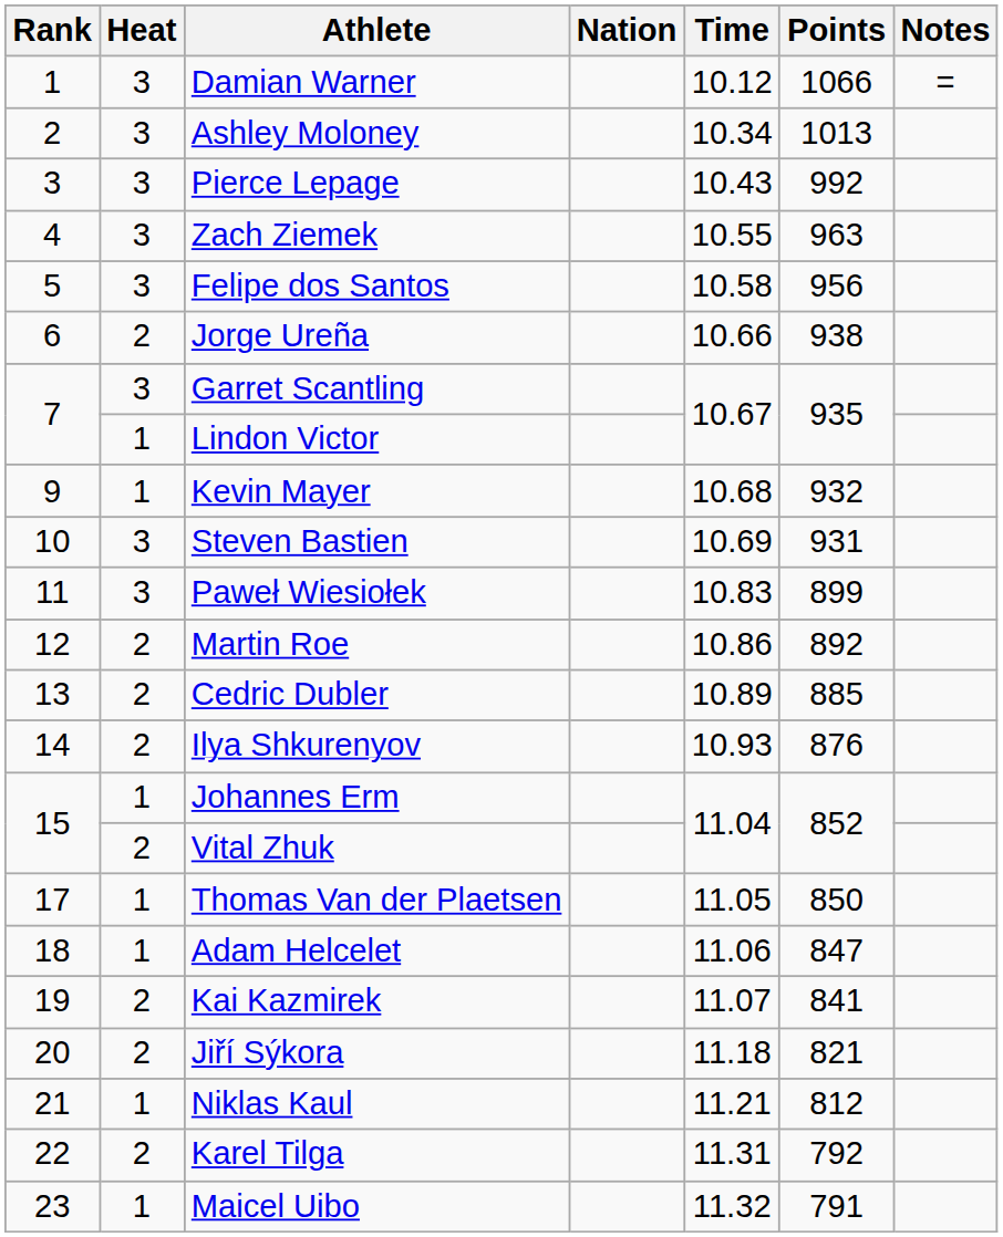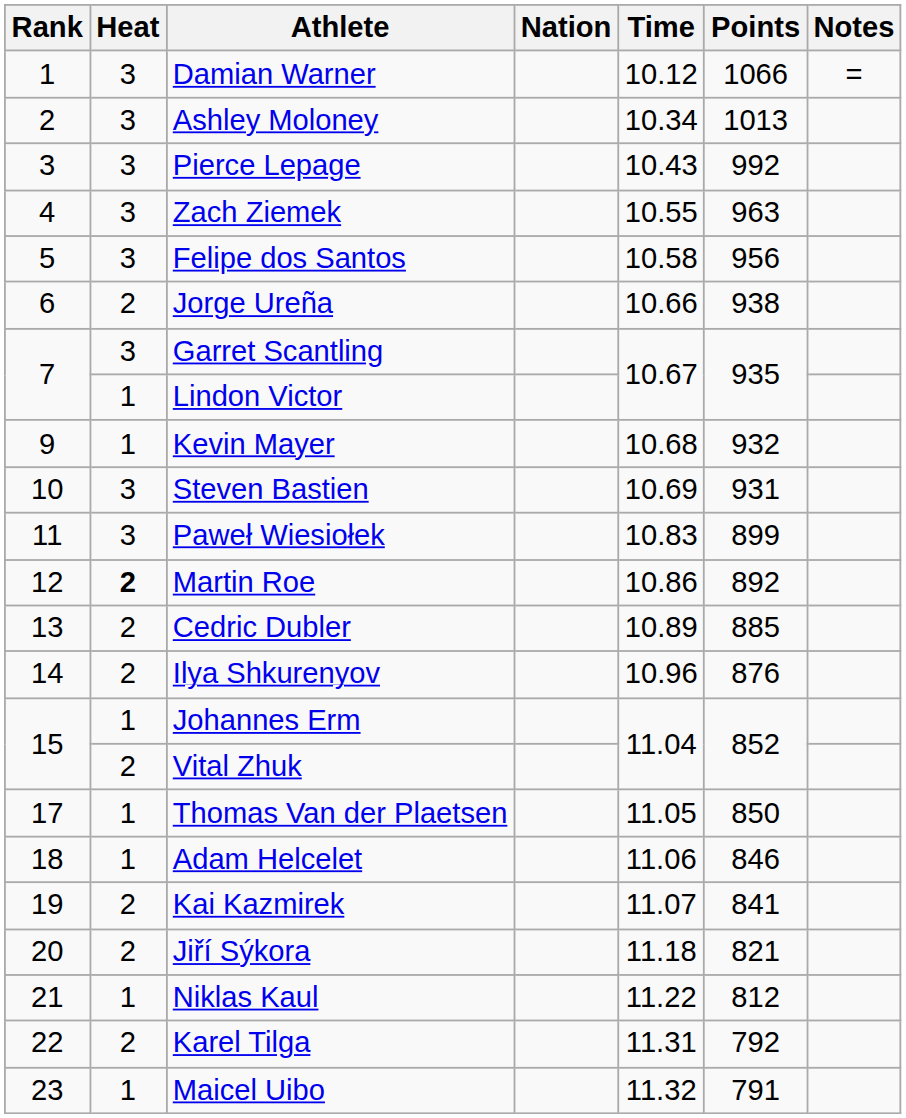Martin Roe | Heat: normal -> bold
Ilya Shkurenyov | Time: 10.93 -> 10.96
Adam Helcelet | Points: 847 -> 846
Niklas Kaul | Time: 11.21 -> 11.22
